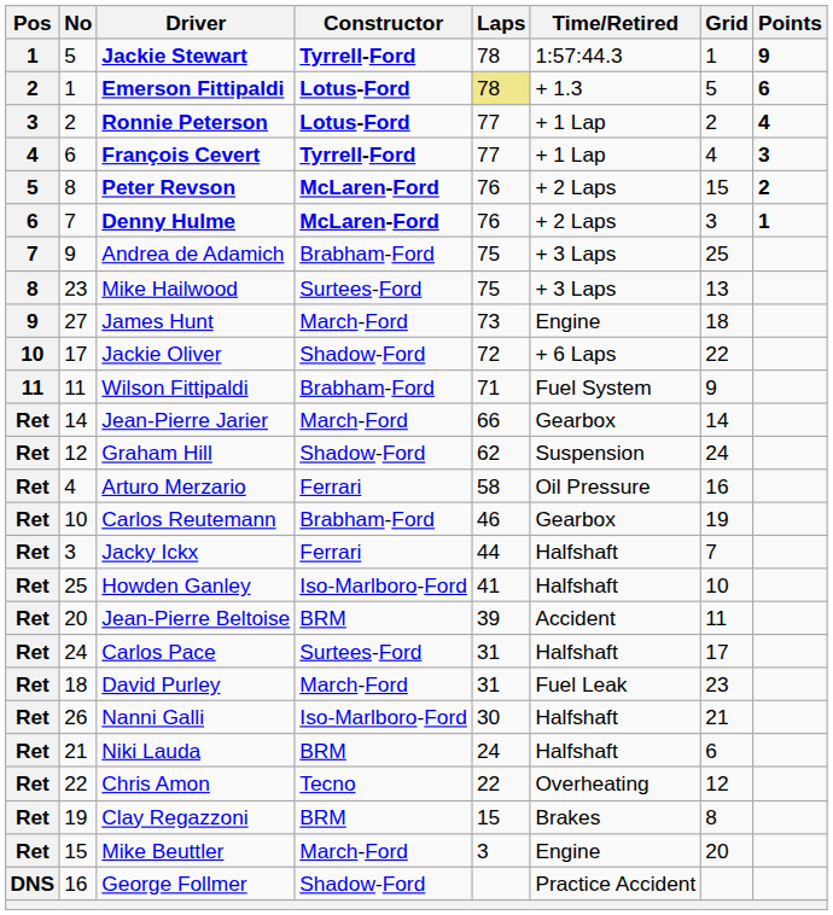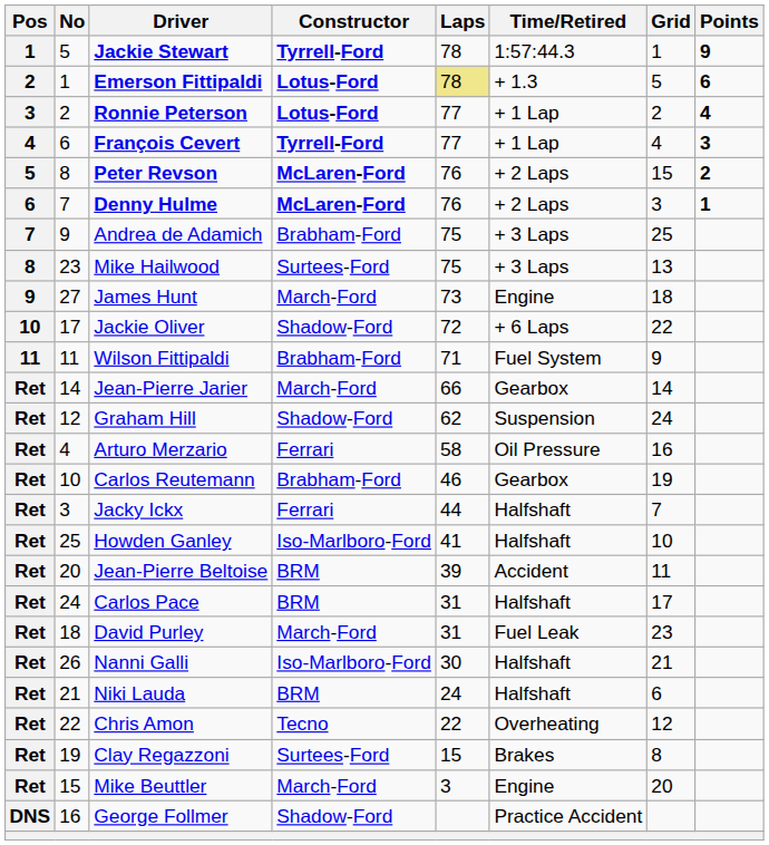Carlos Pace | Constructor: Surtees-Ford -> BRM
Clay Regazzoni | Constructor: BRM -> Surtees-Ford
